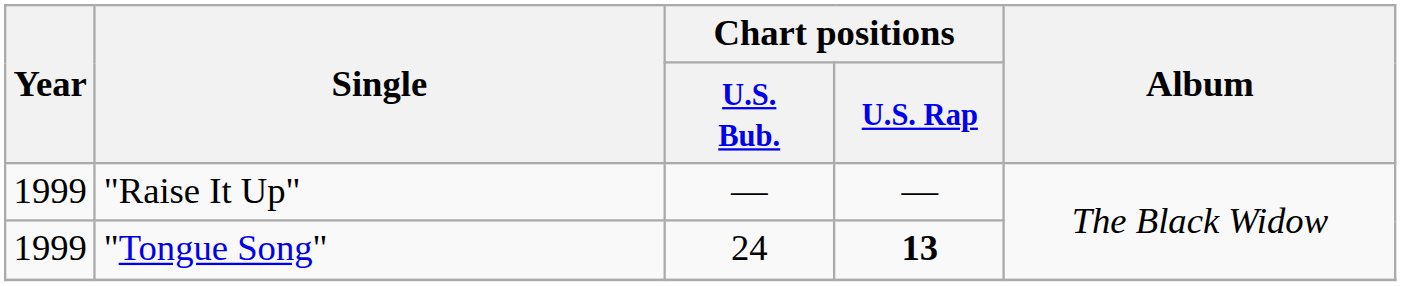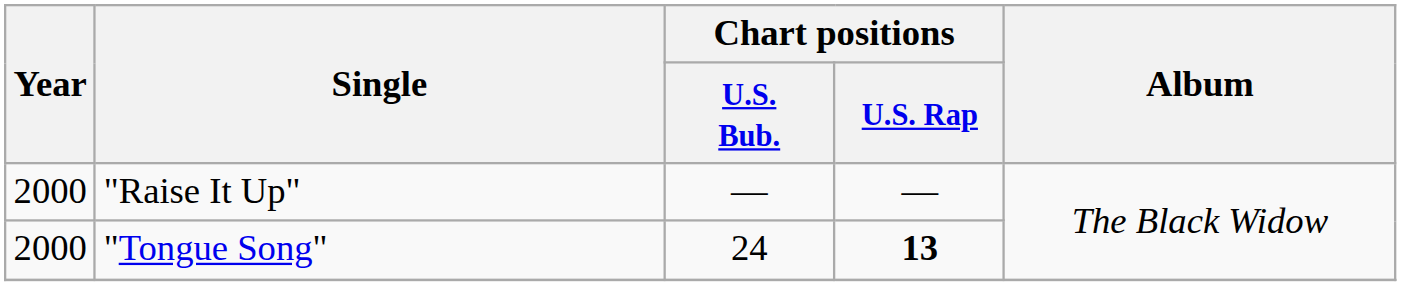"Raise It Up" | Year: 1999 -> 2000
"Tongue Song" | Year: 1999 -> 2000
